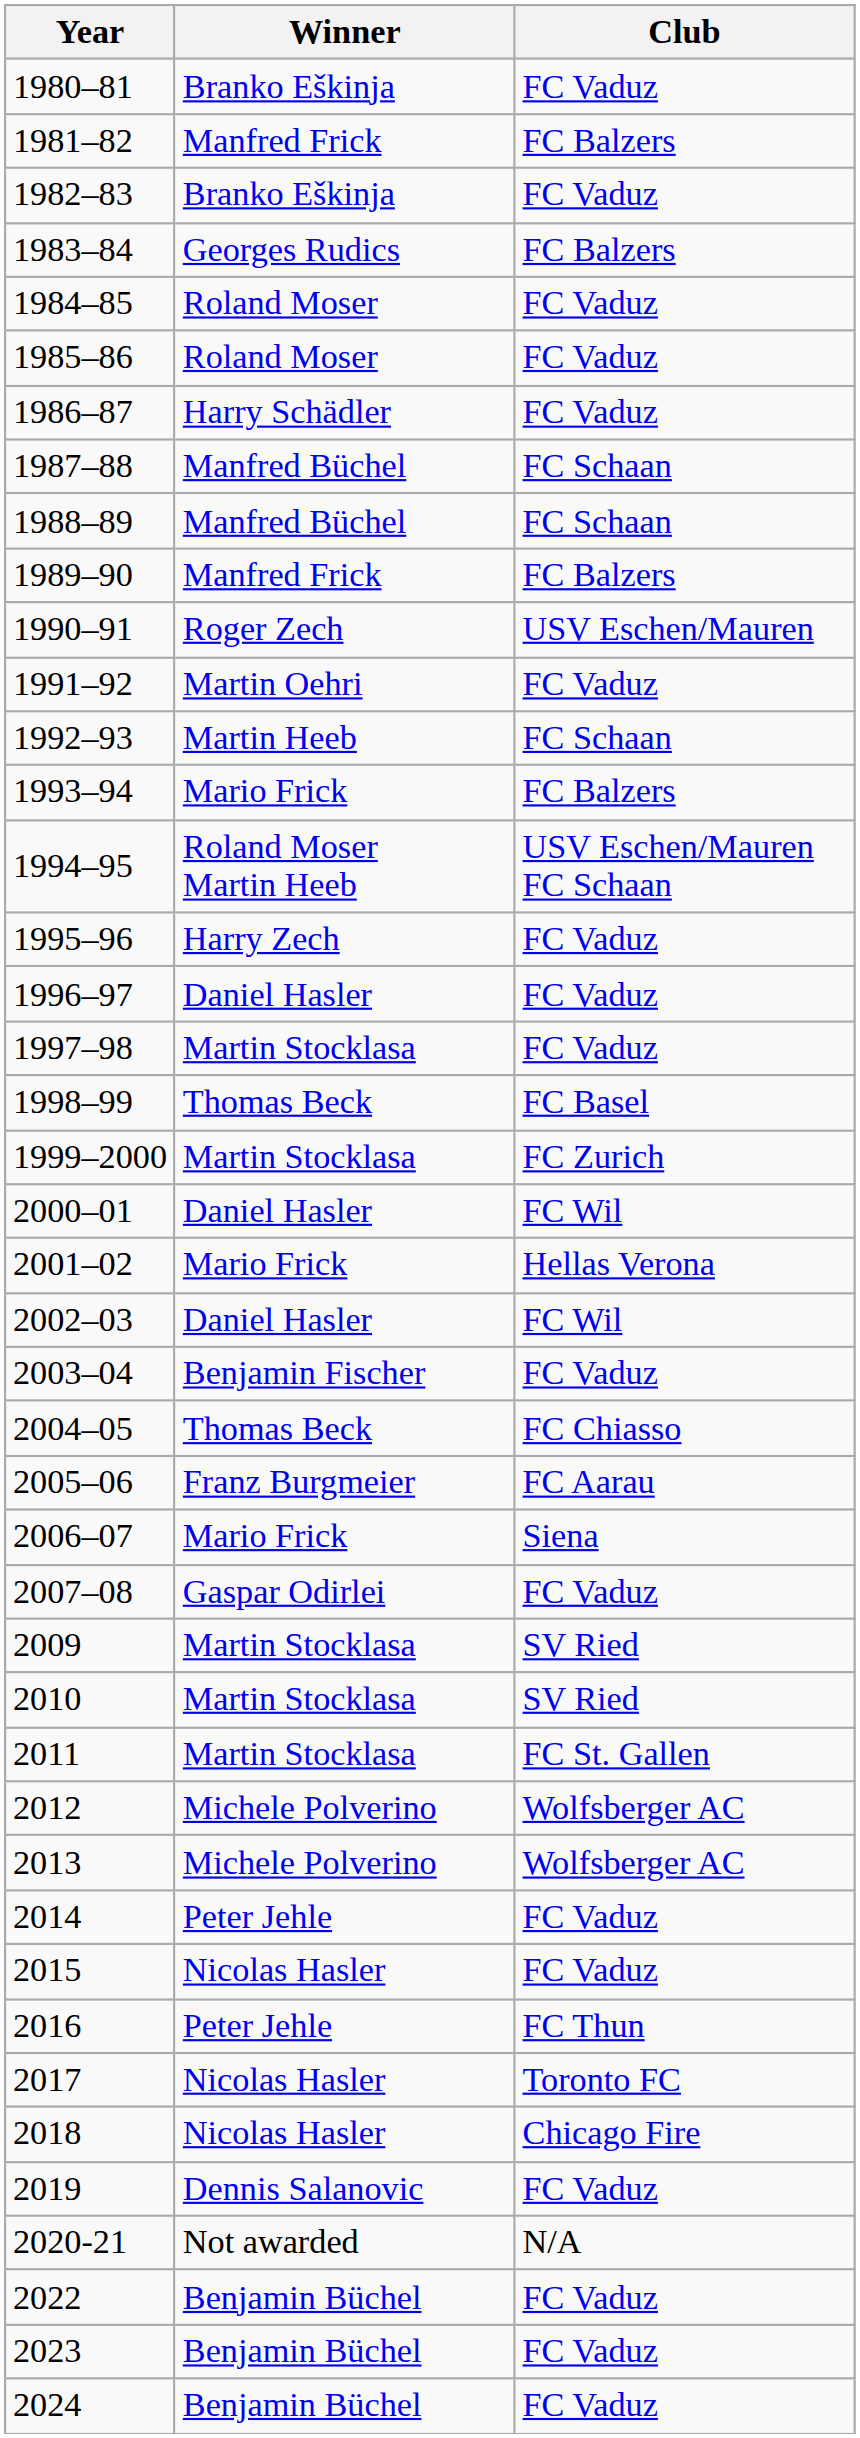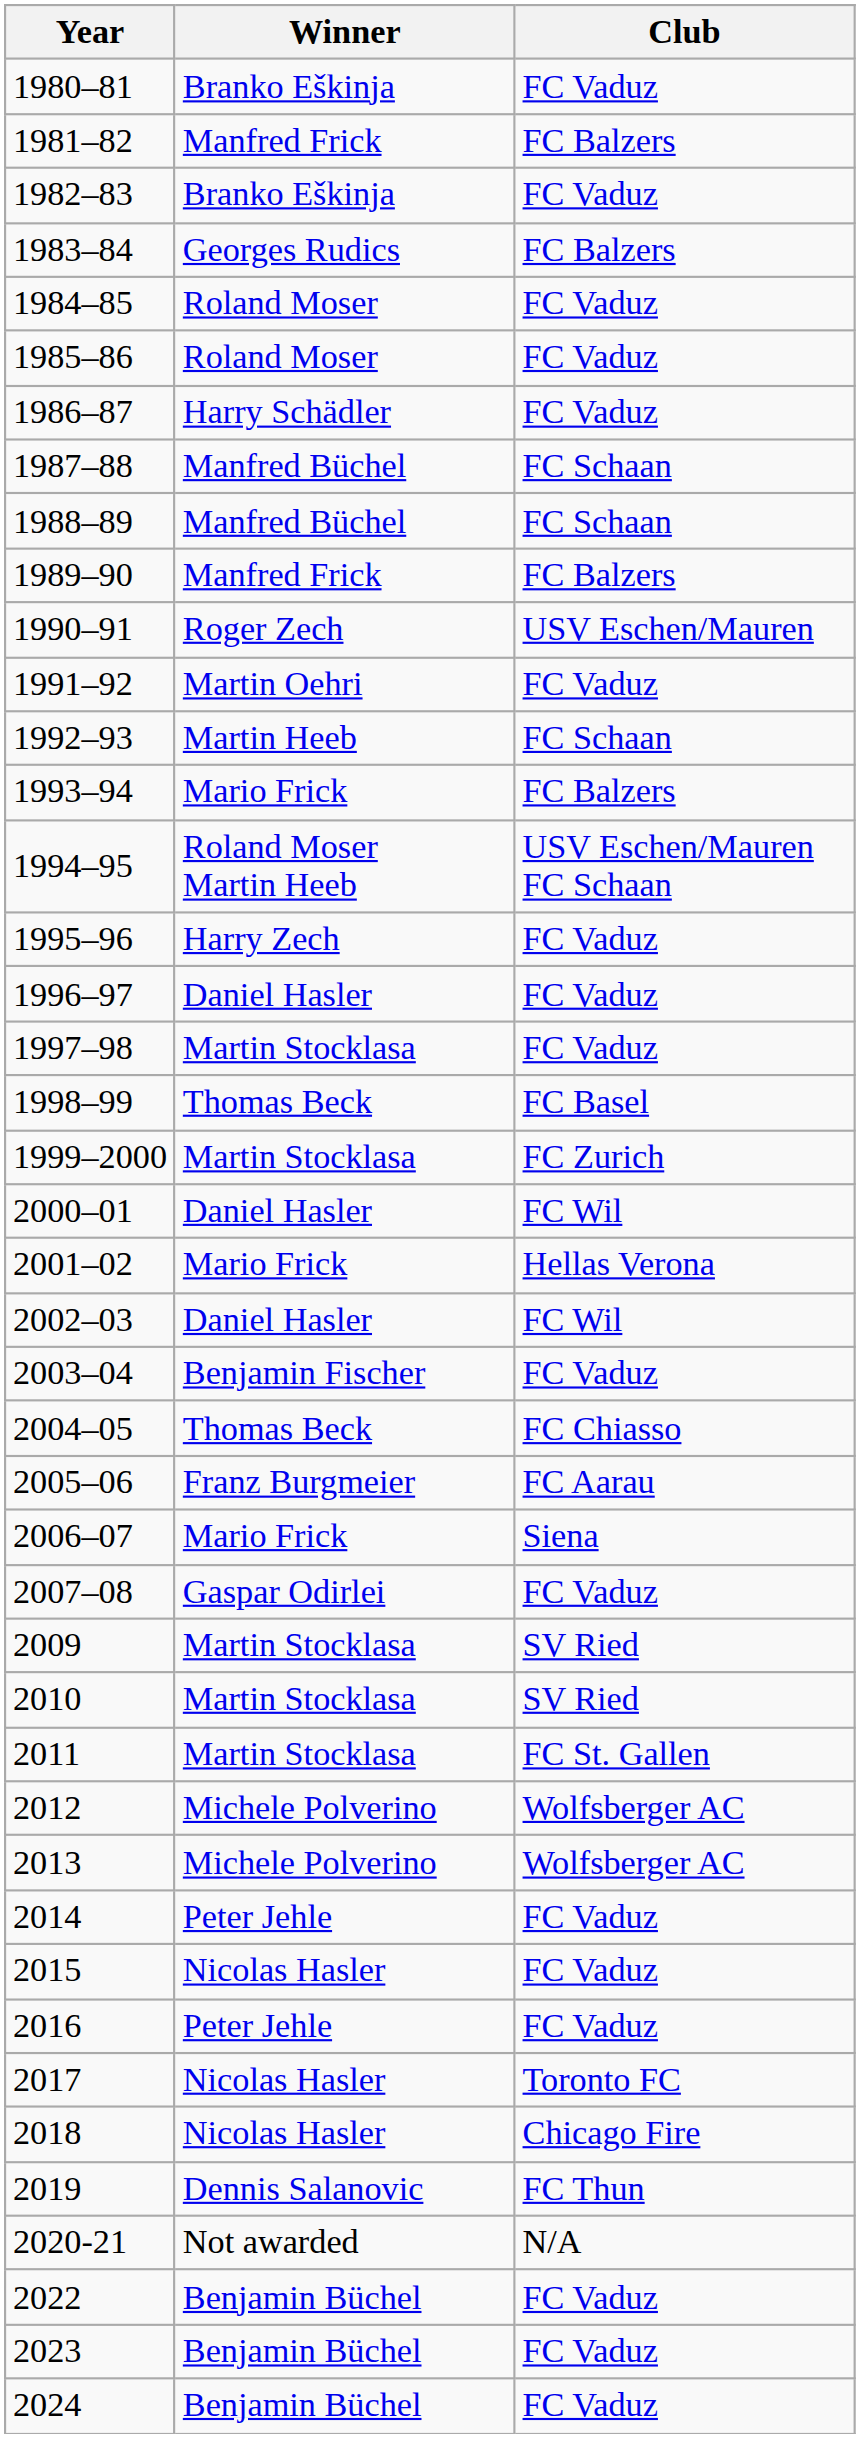2016 | Club: FC Thun -> FC Vaduz
2019 | Club: FC Vaduz -> FC Thun
